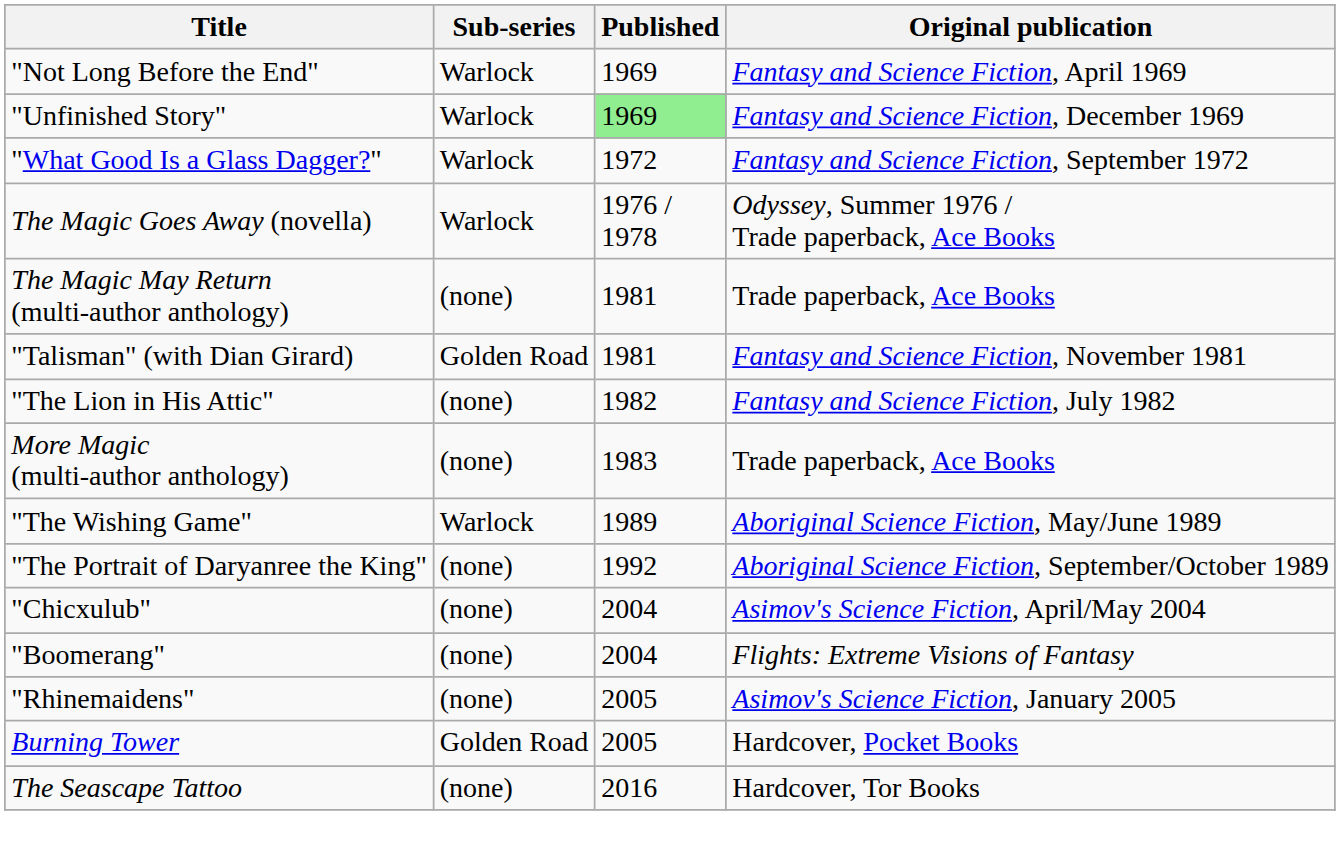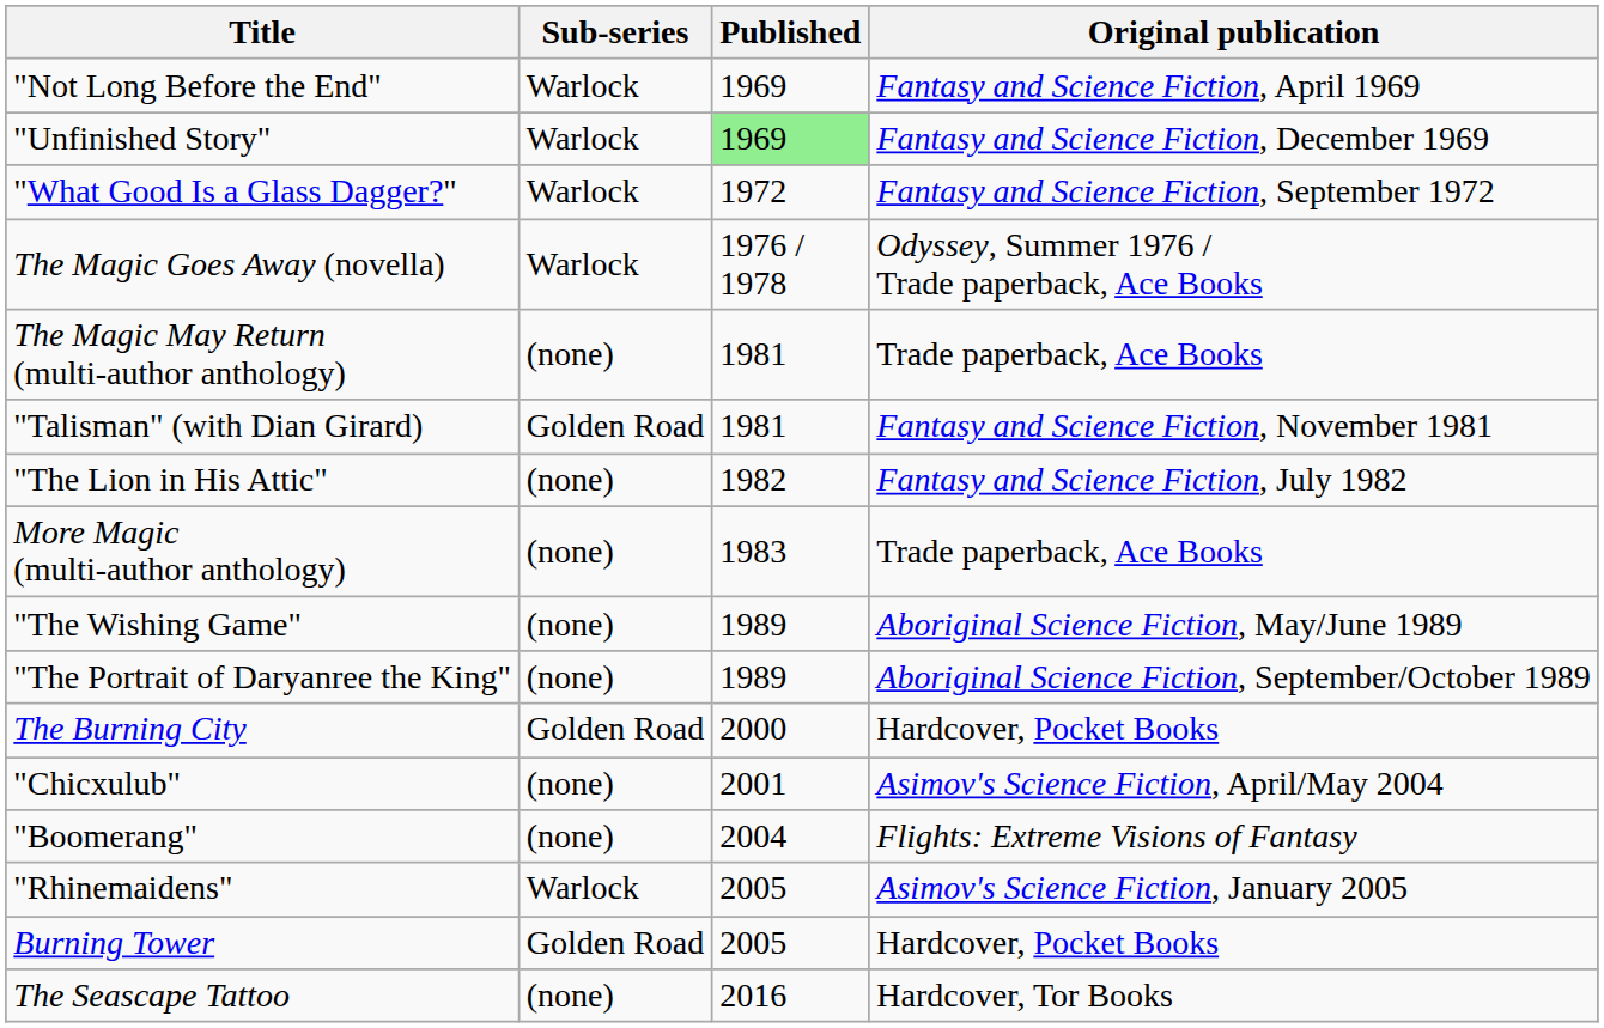"The Wishing Game" | Sub-series: Warlock -> (none)
"The Portrait of Daryanree the King" | Published: 1992 -> 1989
+ row: The Burning City | Golden Road | 2000 | Hardcover, Pocket Books
"Chicxulub" | Published: 2004 -> 2001
"Rhinemaidens" | Sub-series: (none) -> Warlock
